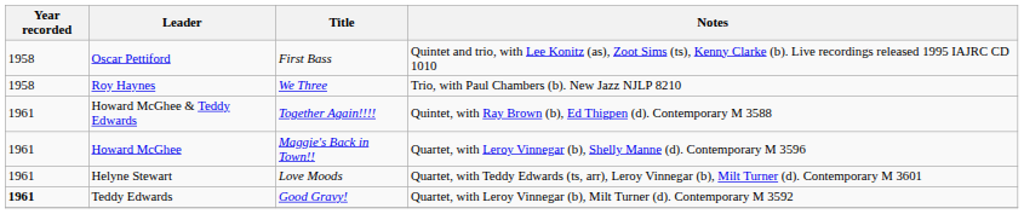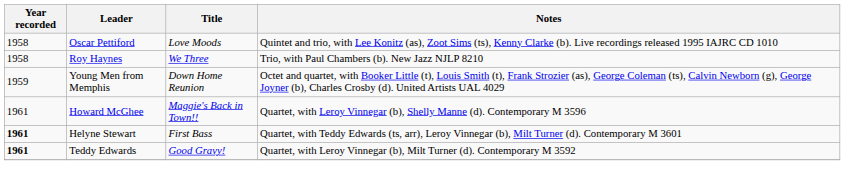Oscar Pettiford | Title: First Bass -> Love Moods
+ row: 1959 | Young Men from Memphis | Down Home Reunion | Octet and quartet, with Booker Little (t), Louis Smith (t), Frank Strozier (as), George Coleman (ts), Calvin Newborn (g), George Joyner (b), Charles Crosby (d). United Artists UAL 4029
- row: 1961 | Howard McGhee & Teddy Edwards | Together Again!!!! | Quintet, with Ray Brown (b), Ed Thigpen (d). Contemporary M 3588
Helyne Stewart | Year recorded: normal -> bold
Helyne Stewart | Title: Love Moods -> First Bass
